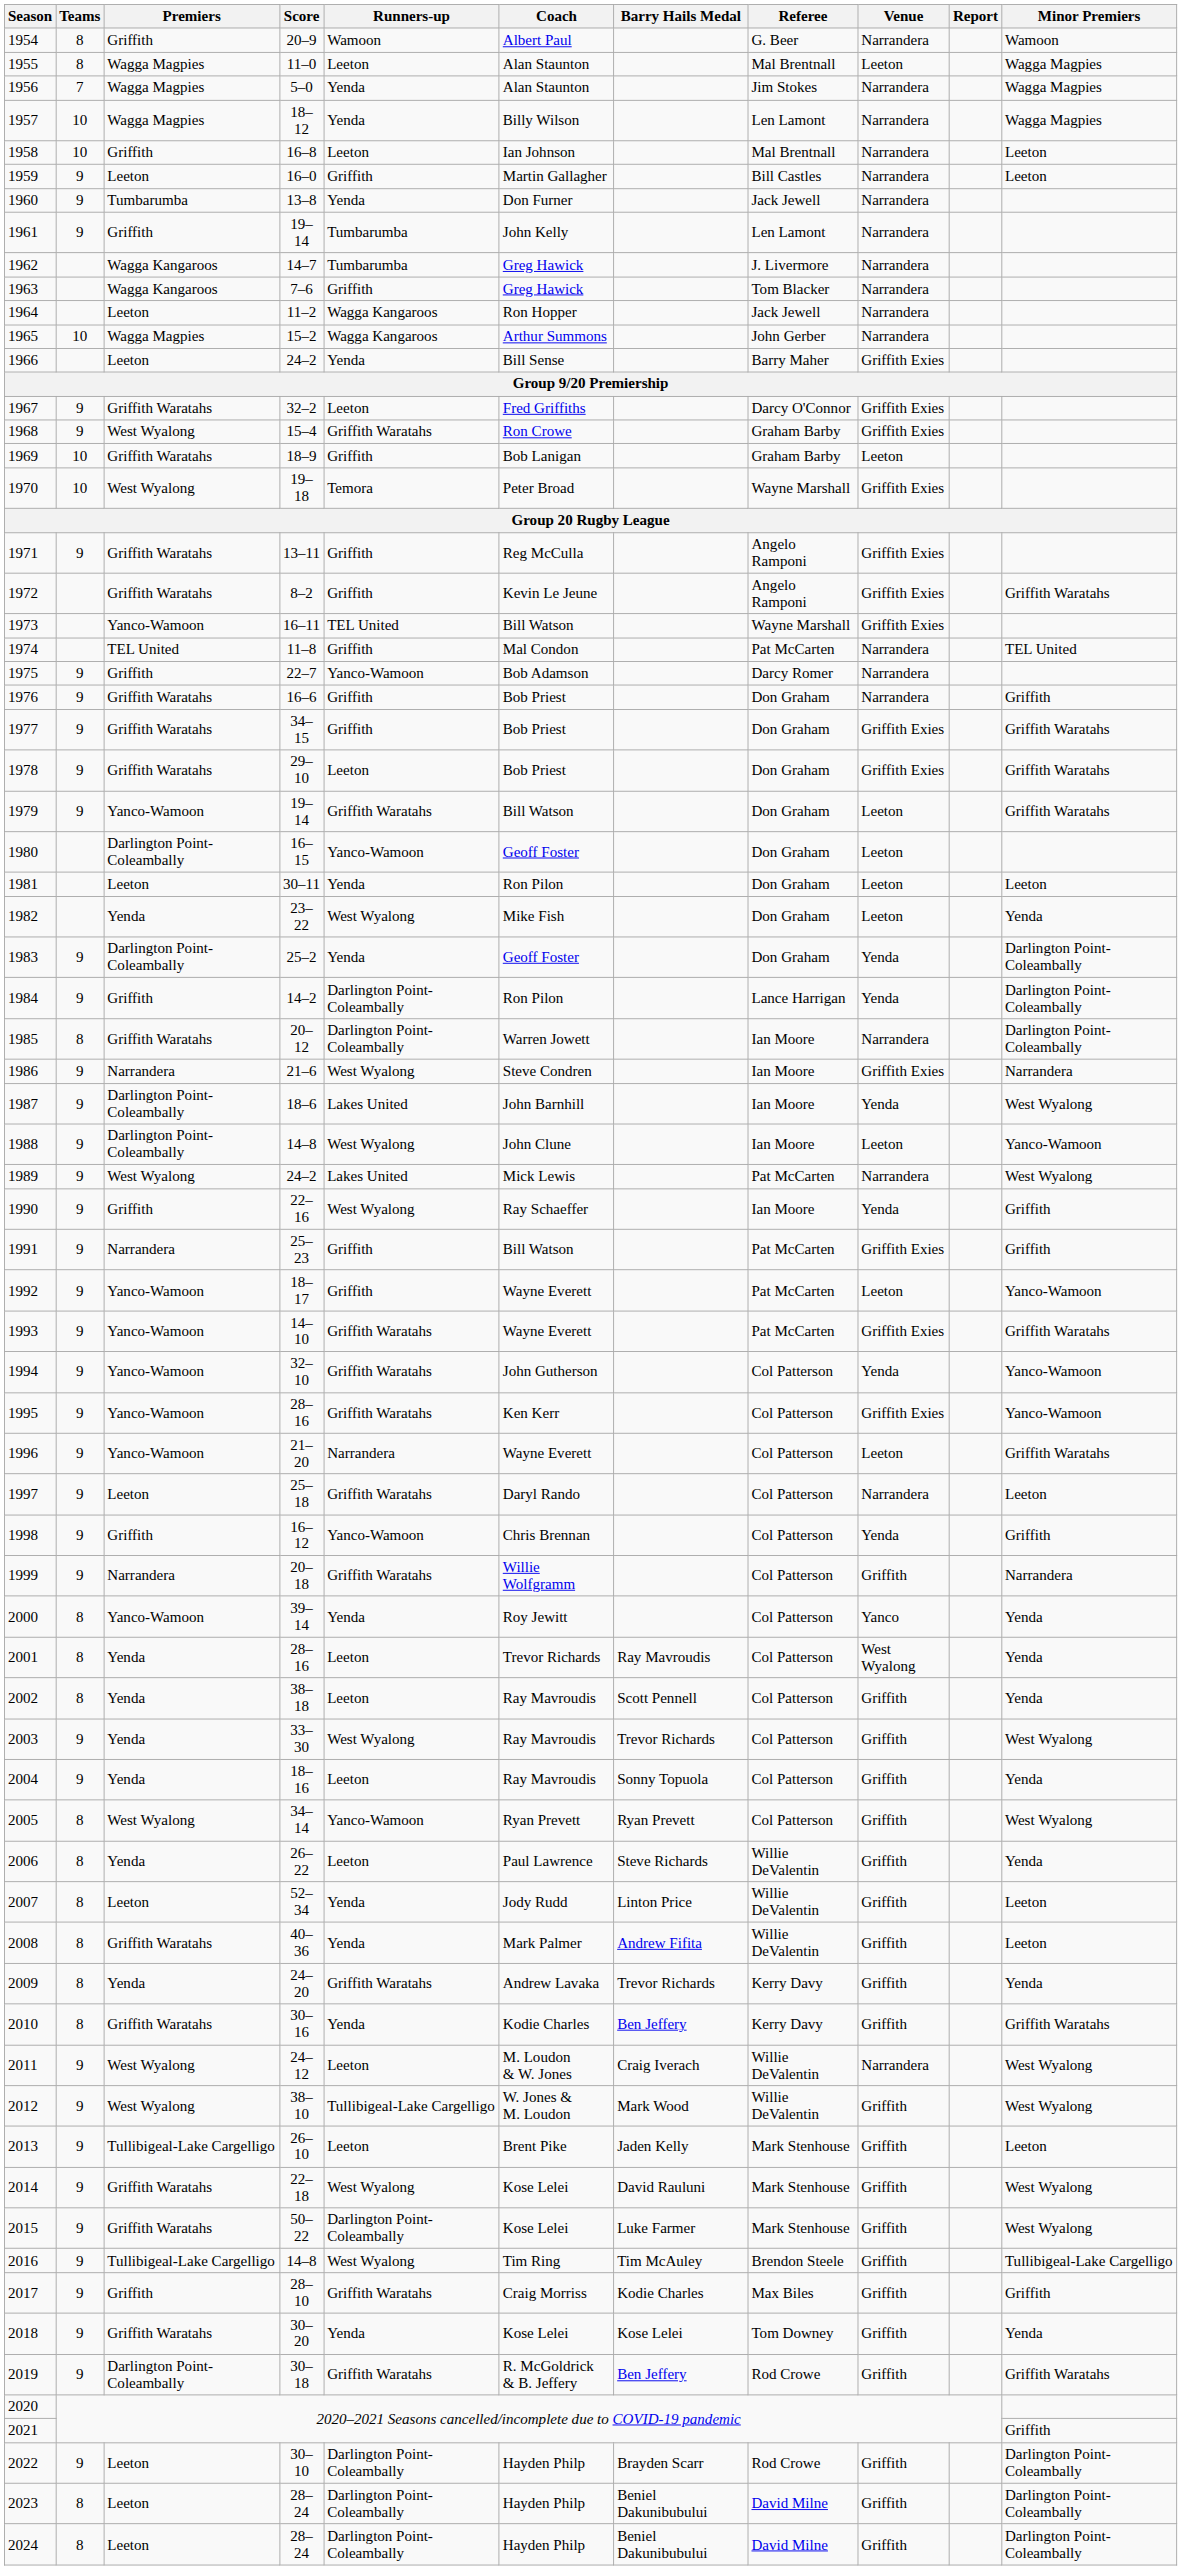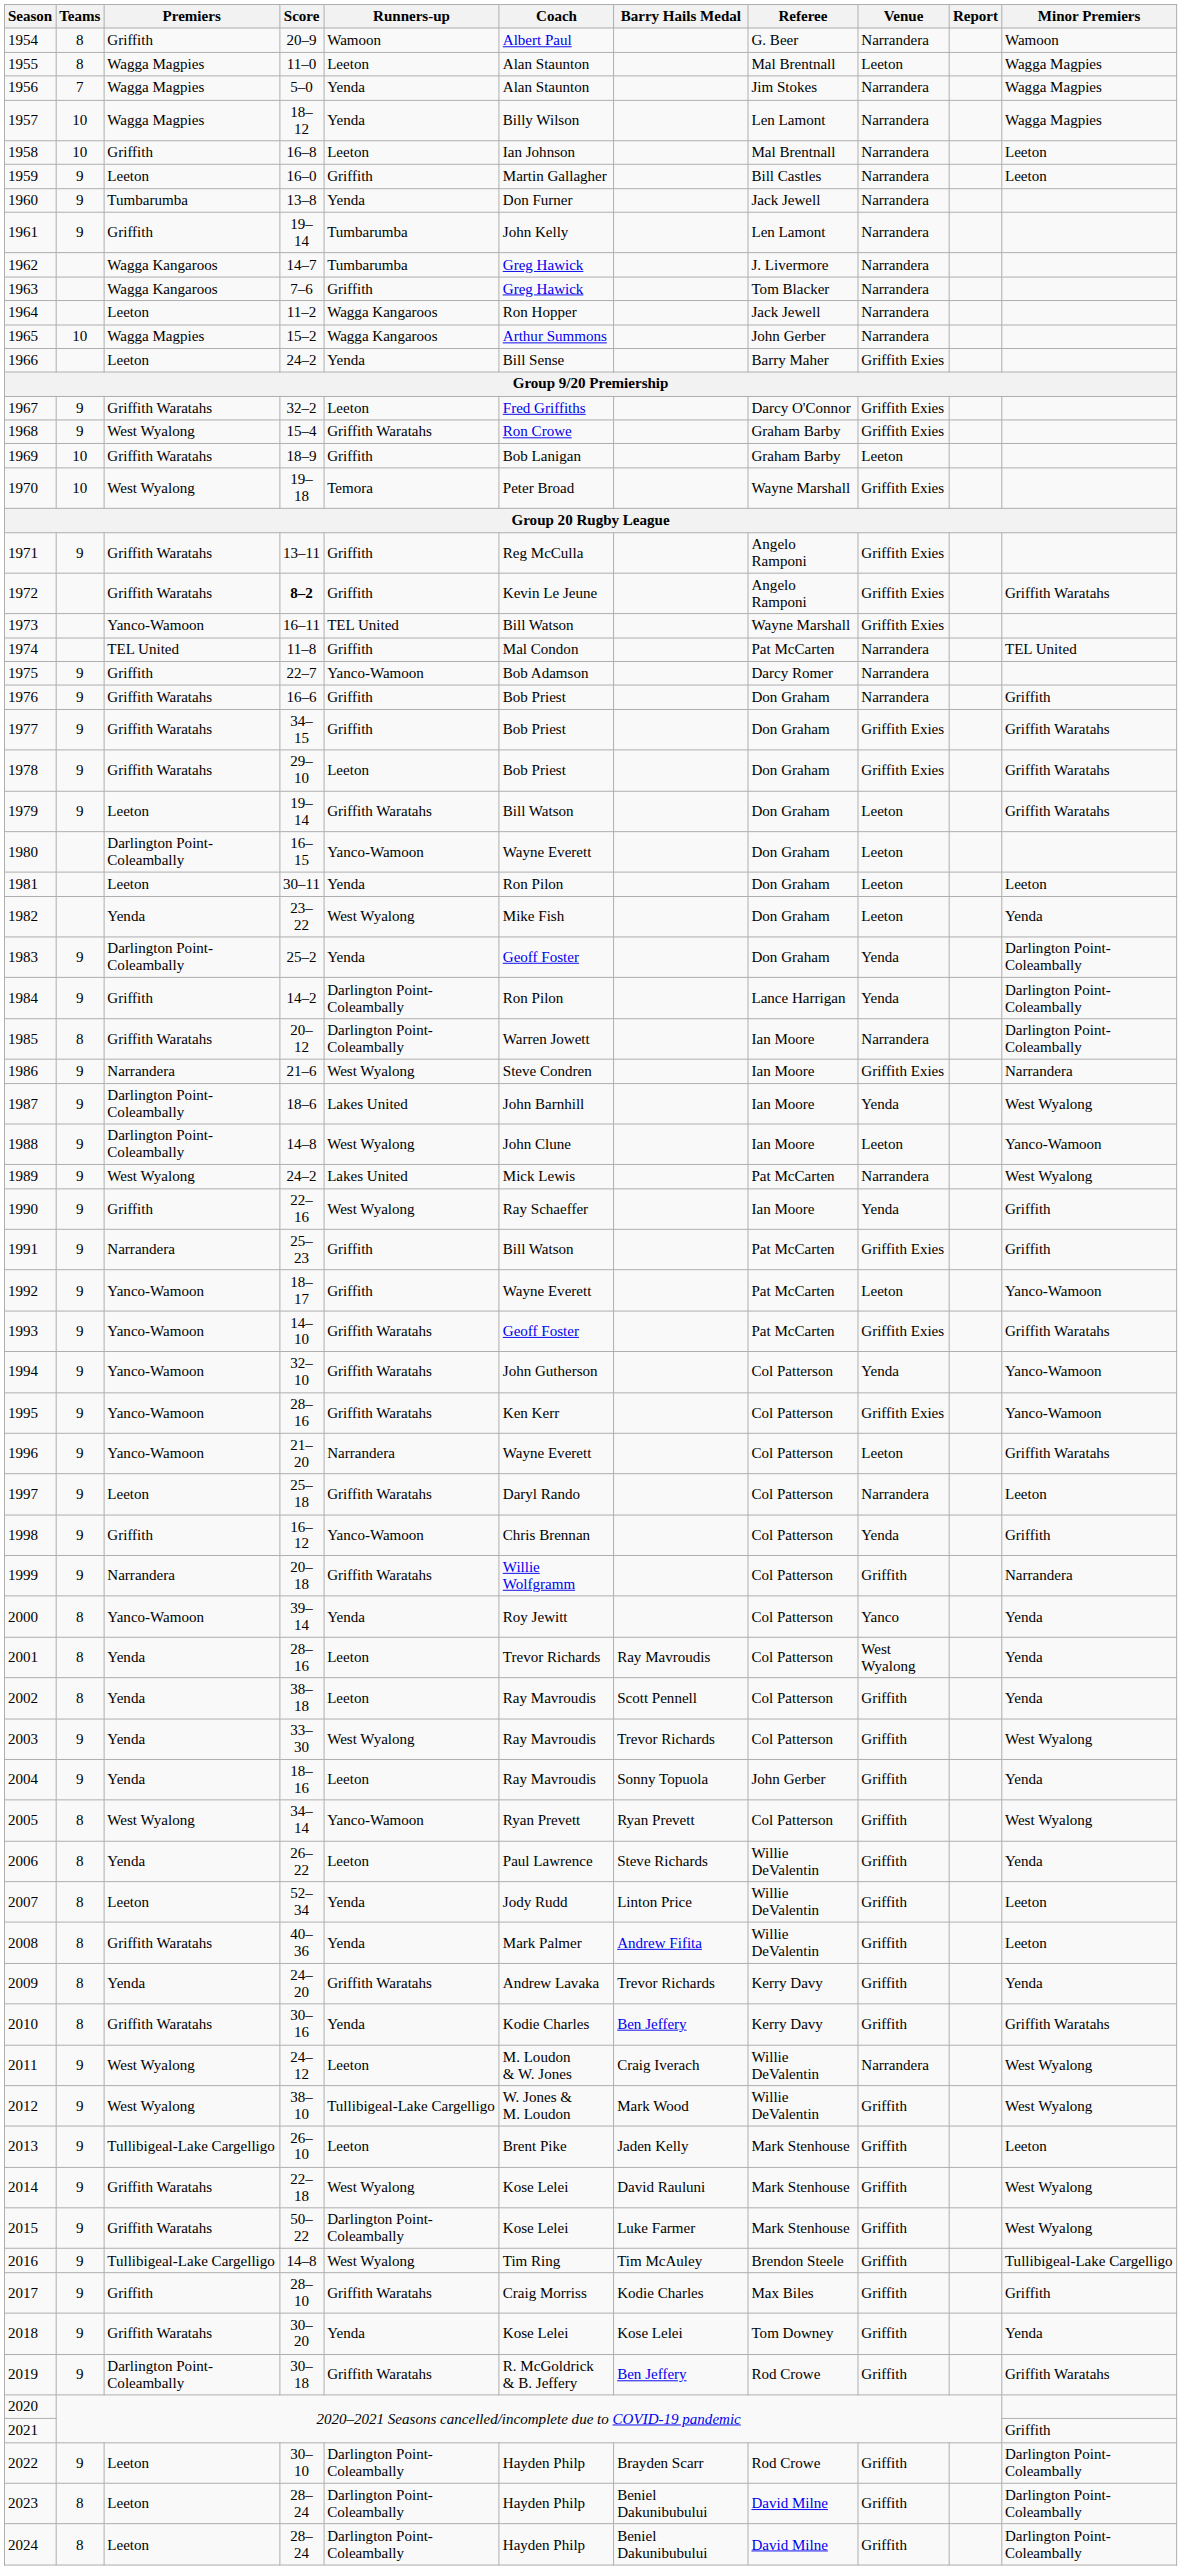1972 | Score: normal -> bold
1979 | Premiers: Yanco-Wamoon -> Leeton
1980 | Coach: Geoff Foster -> Wayne Everett
1993 | Coach: Wayne Everett -> Geoff Foster
2004 | Referee: Col Patterson -> John Gerber
